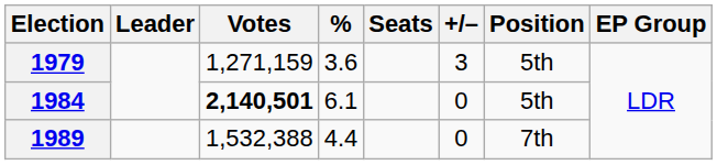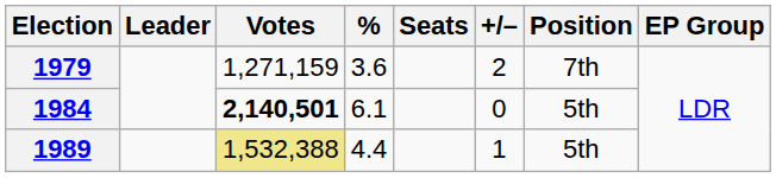1979 | +/–: 3 -> 2
1979 | Position: 5th -> 7th
1989 | Votes: no background -> khaki background
1989 | +/–: 0 -> 1
1989 | Position: 7th -> 5th
